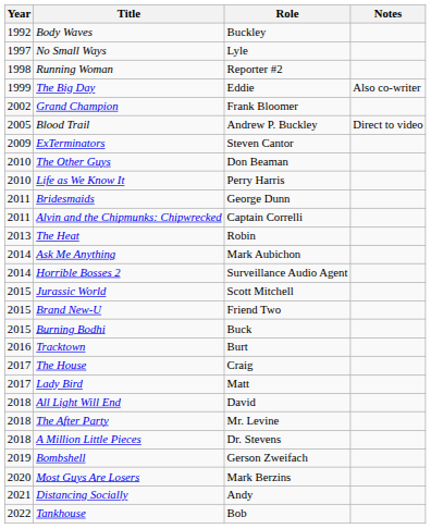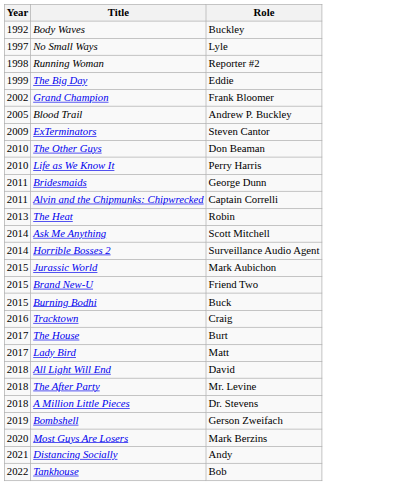- column: Notes | Also co-writer | Direct to video
Ask Me Anything | Role: Mark Aubichon -> Scott Mitchell
Jurassic World | Role: Scott Mitchell -> Mark Aubichon
Tracktown | Role: Burt -> Craig
The House | Role: Craig -> Burt
